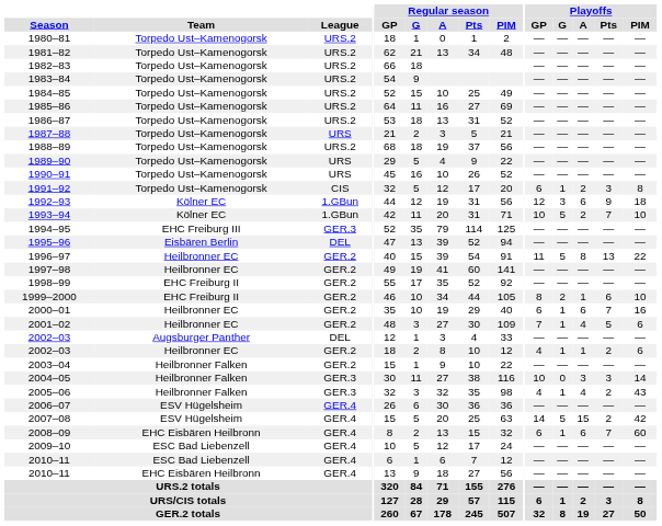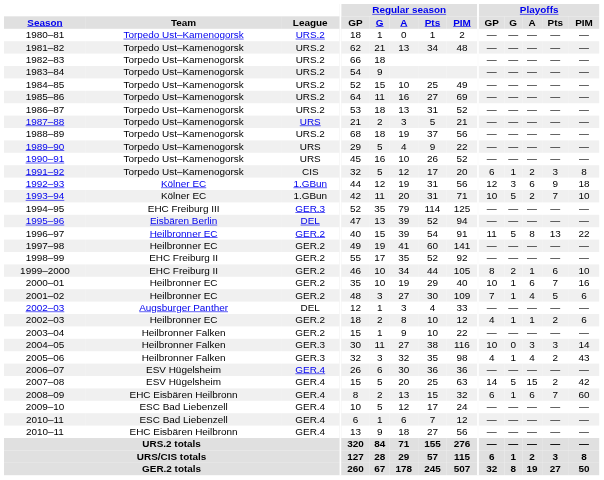2000–01 | Playoffs / GP: 6 -> 10
